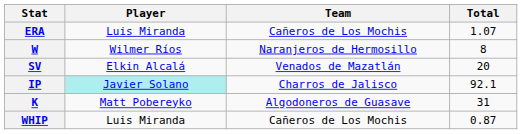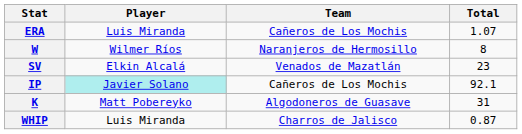SV | Total: 20 -> 23
IP | Team: Charros de Jalisco -> Cañeros de Los Mochis
WHIP | Team: Cañeros de Los Mochis -> Charros de Jalisco
